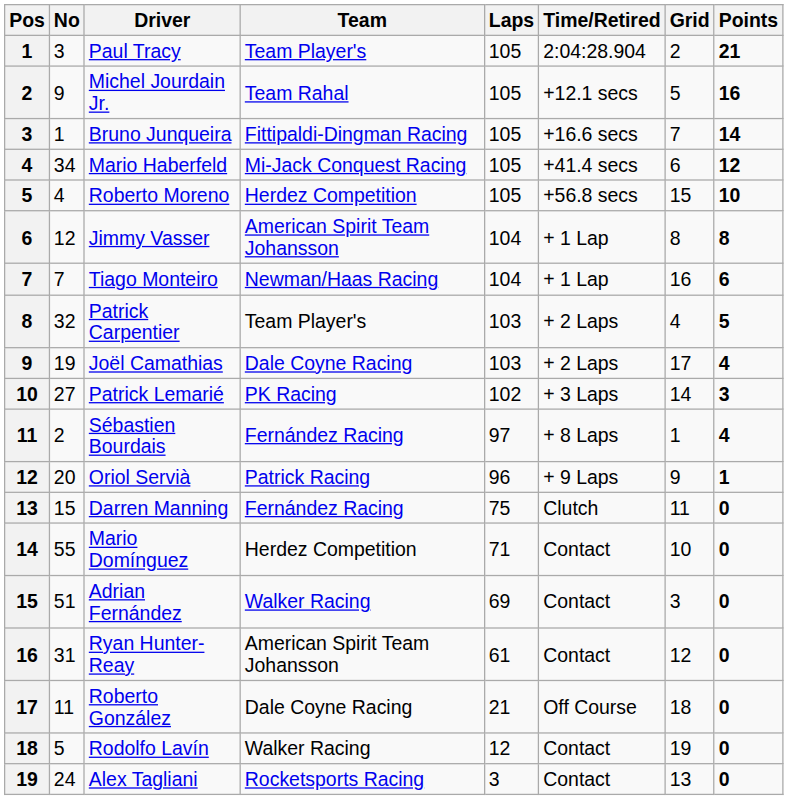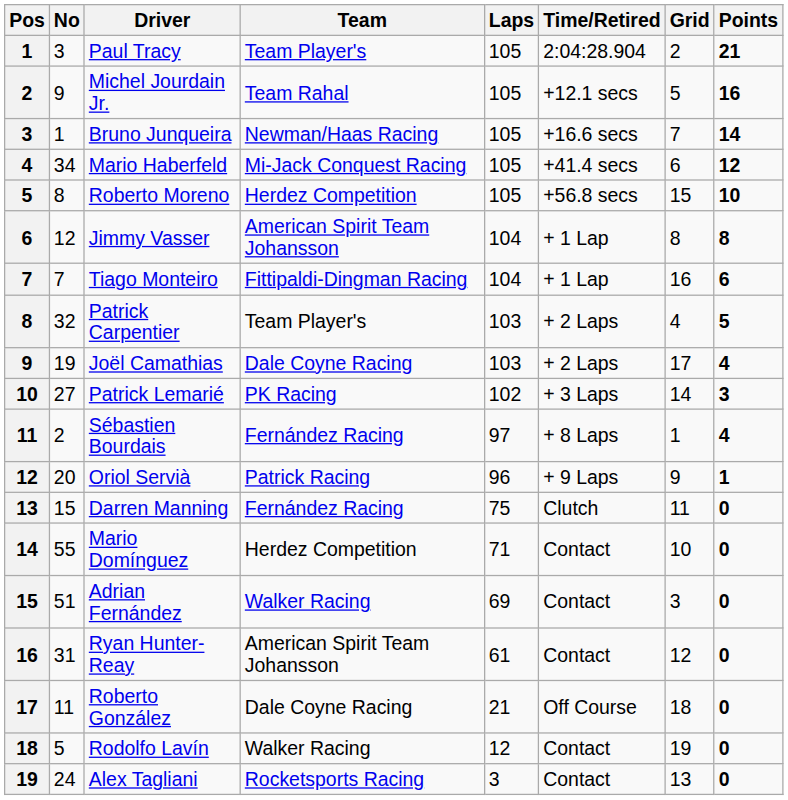Bruno Junqueira | Team: Fittipaldi-Dingman Racing -> Newman/Haas Racing
Roberto Moreno | No: 4 -> 8
Tiago Monteiro | Team: Newman/Haas Racing -> Fittipaldi-Dingman Racing
